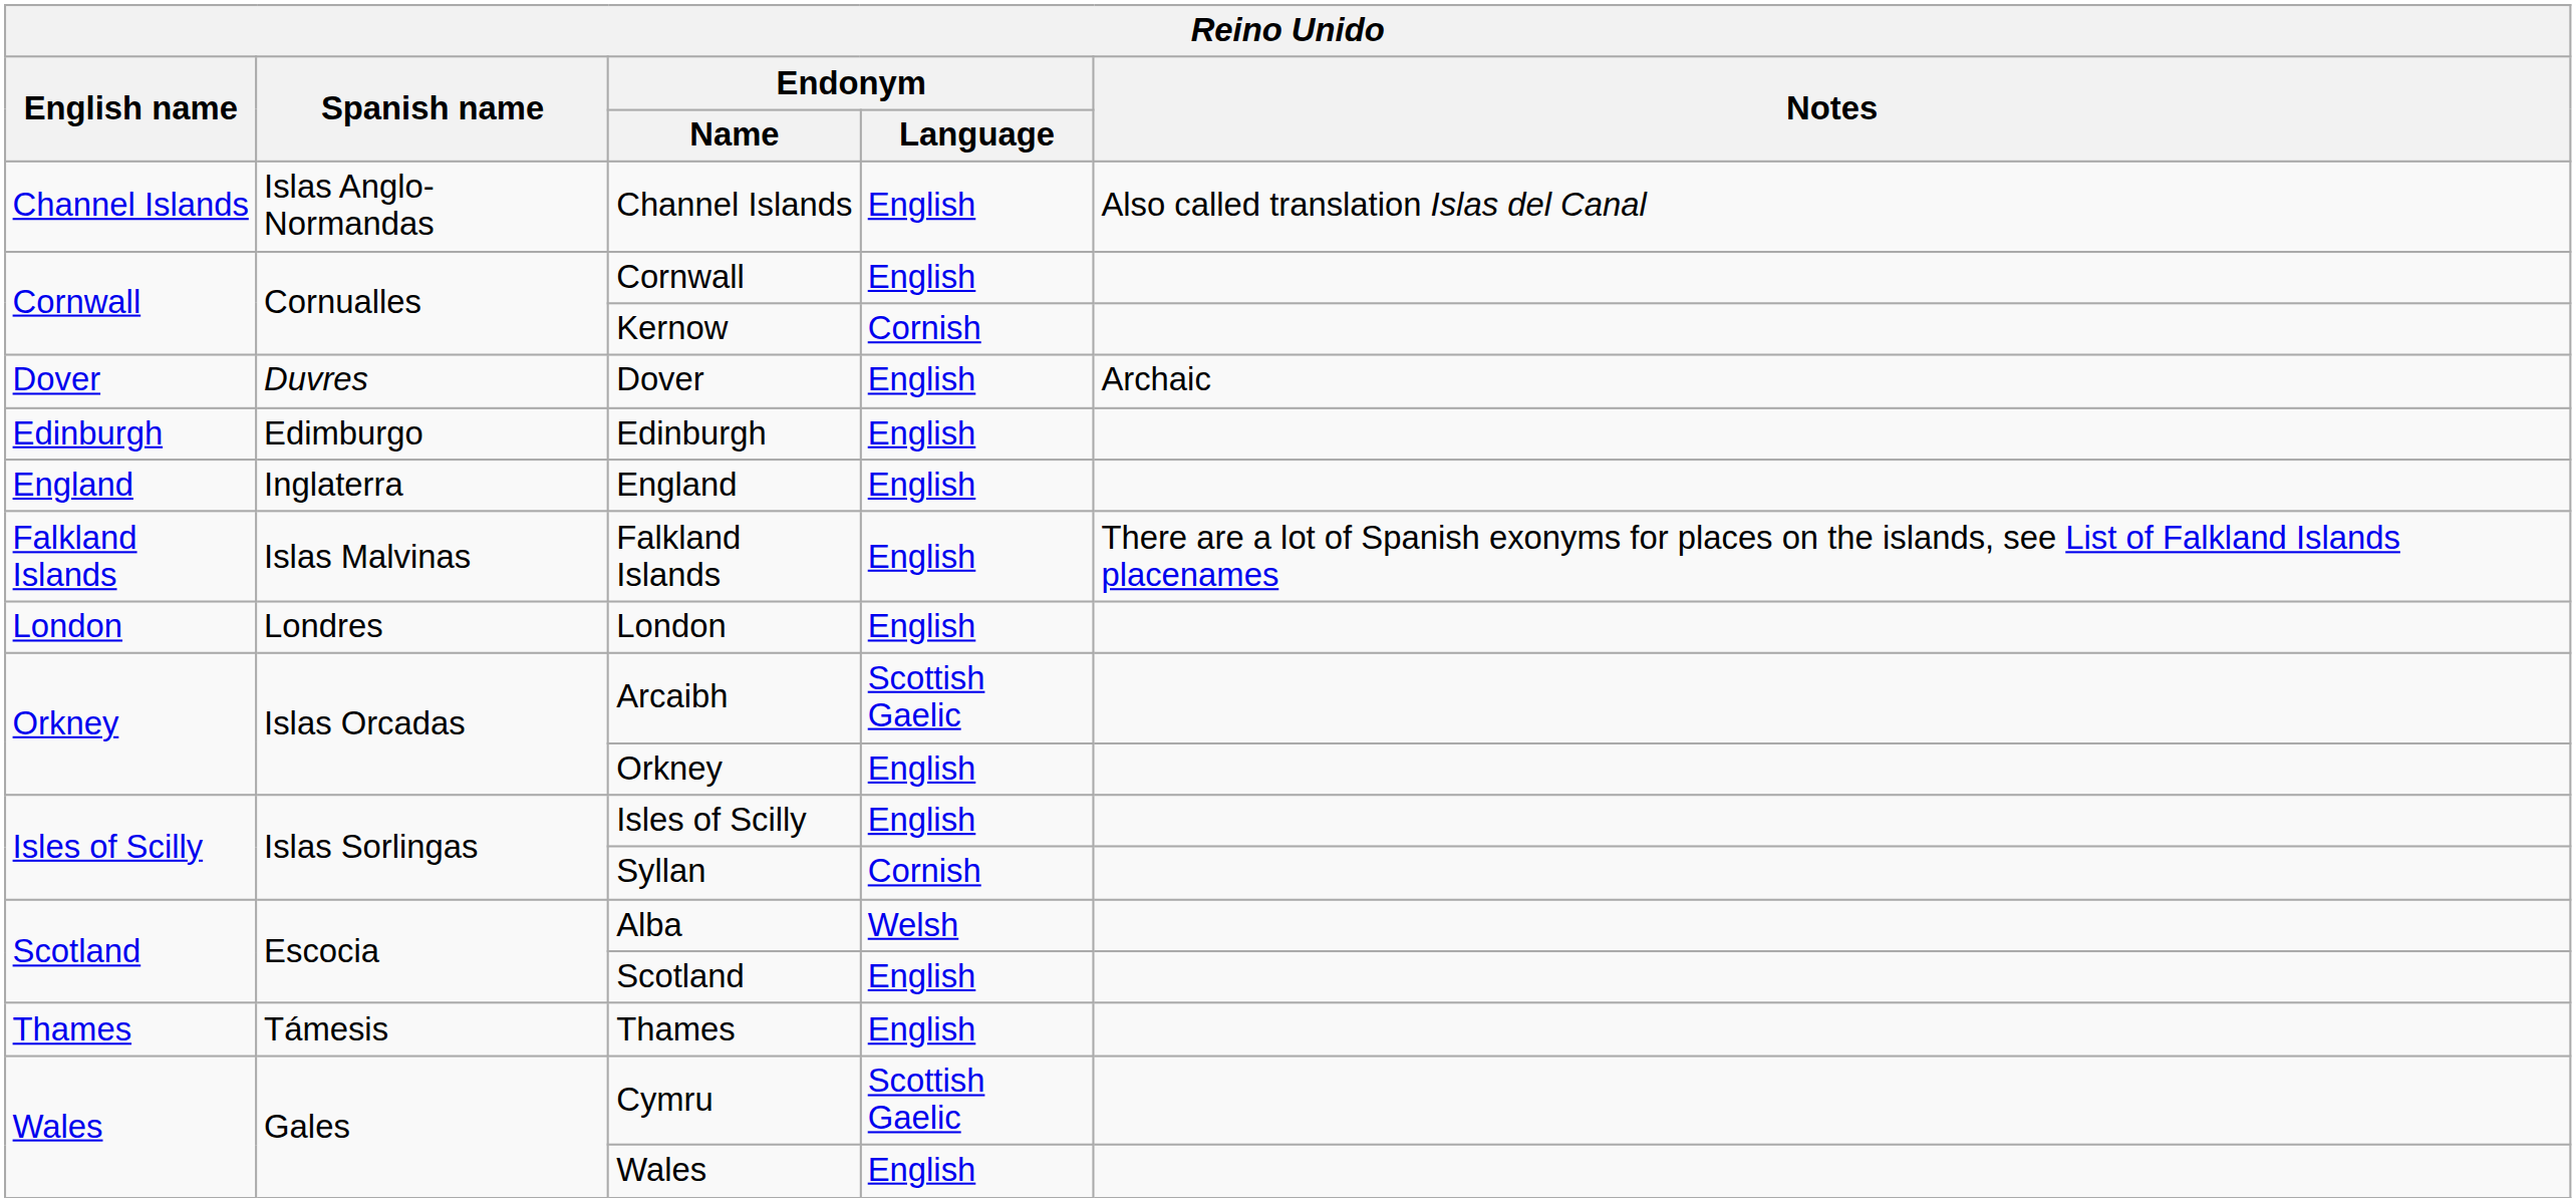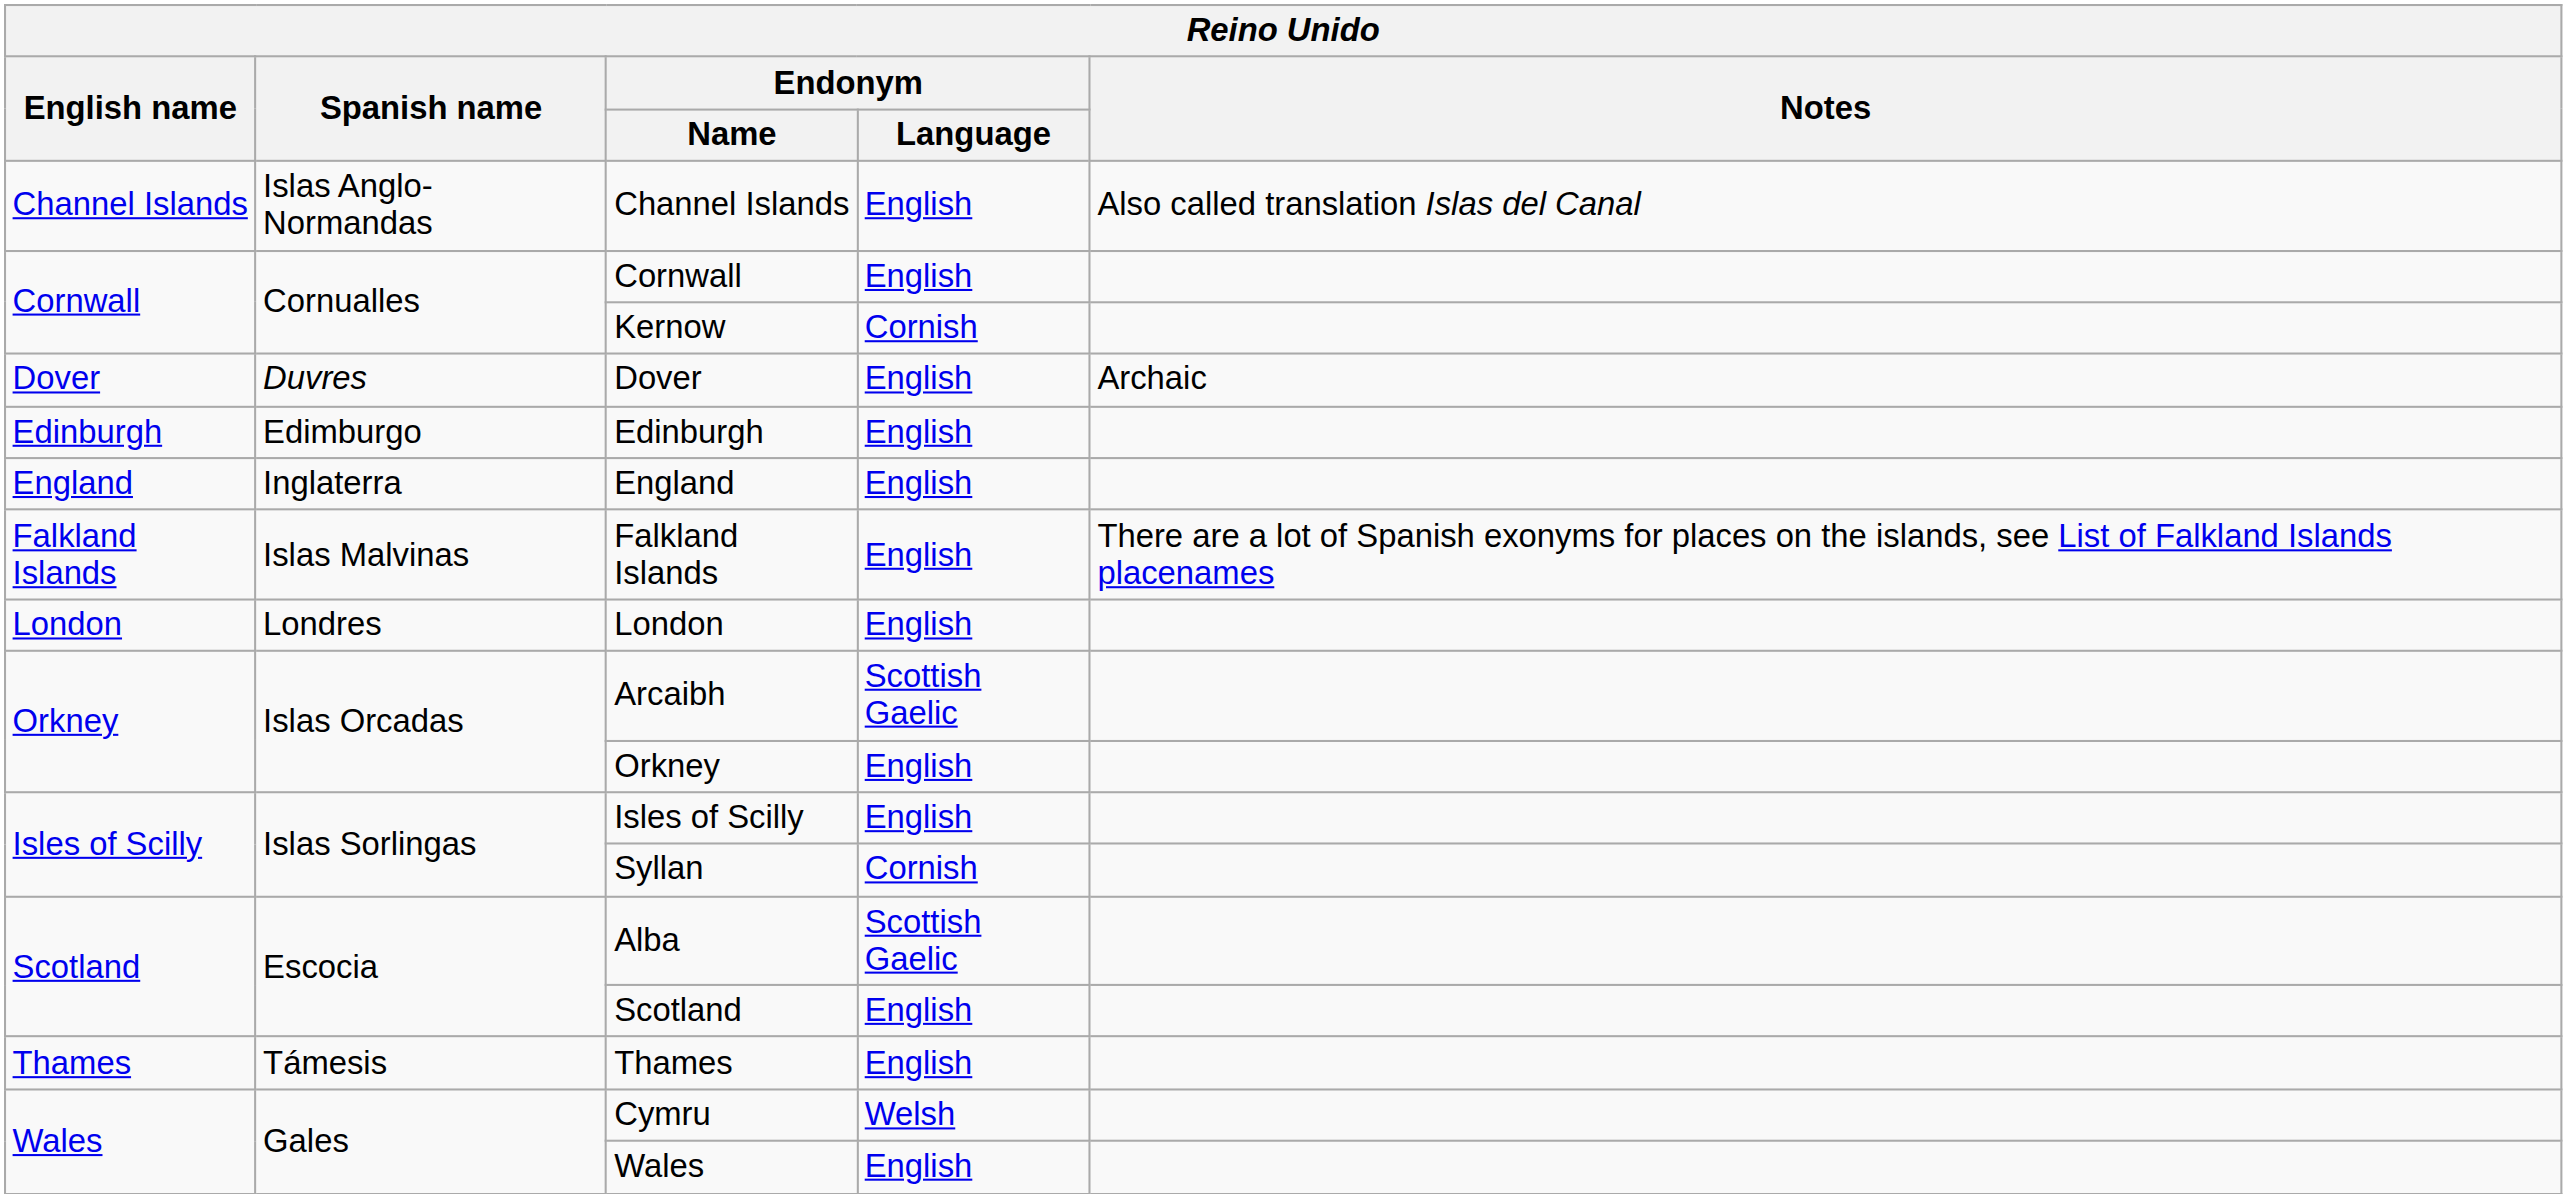Alba | Endonym / Language: Welsh -> Scottish Gaelic
Cymru | Endonym / Language: Scottish Gaelic -> Welsh
